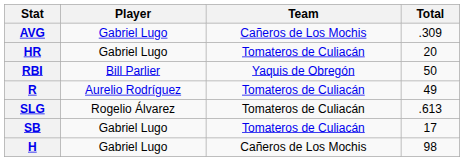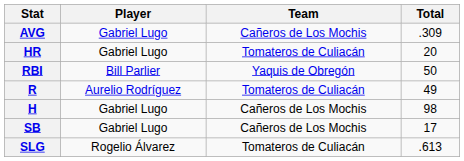rows swapped: H <-> SLG
SB | Team: Tomateros de Culiacán -> Cañeros de Los Mochis
